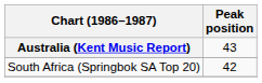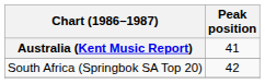Australia (Kent Music Report) | Peak position: 43 -> 41
